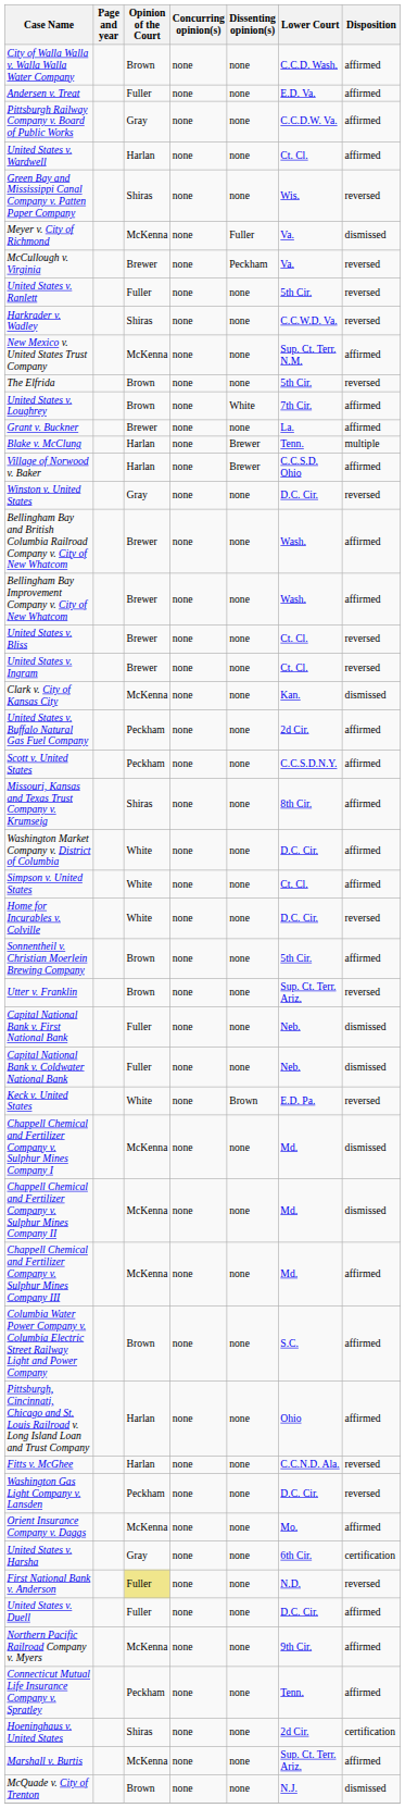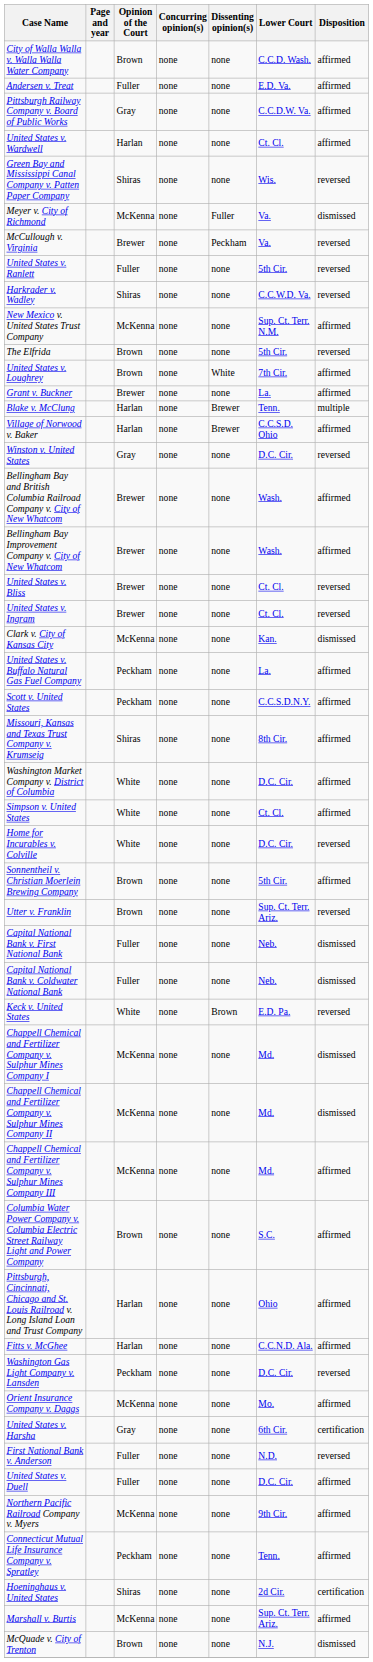United States v. Buffalo Natural Gas Fuel Company | Lower Court: 2d Cir. -> La.
Fitts v. McGhee | Disposition: reversed -> affirmed
First National Bank v. Anderson | Opinion of the Court: khaki background -> no background
